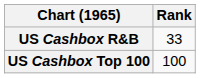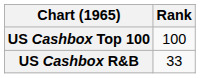rows swapped: US Cashbox Top 100 <-> US Cashbox R&B
